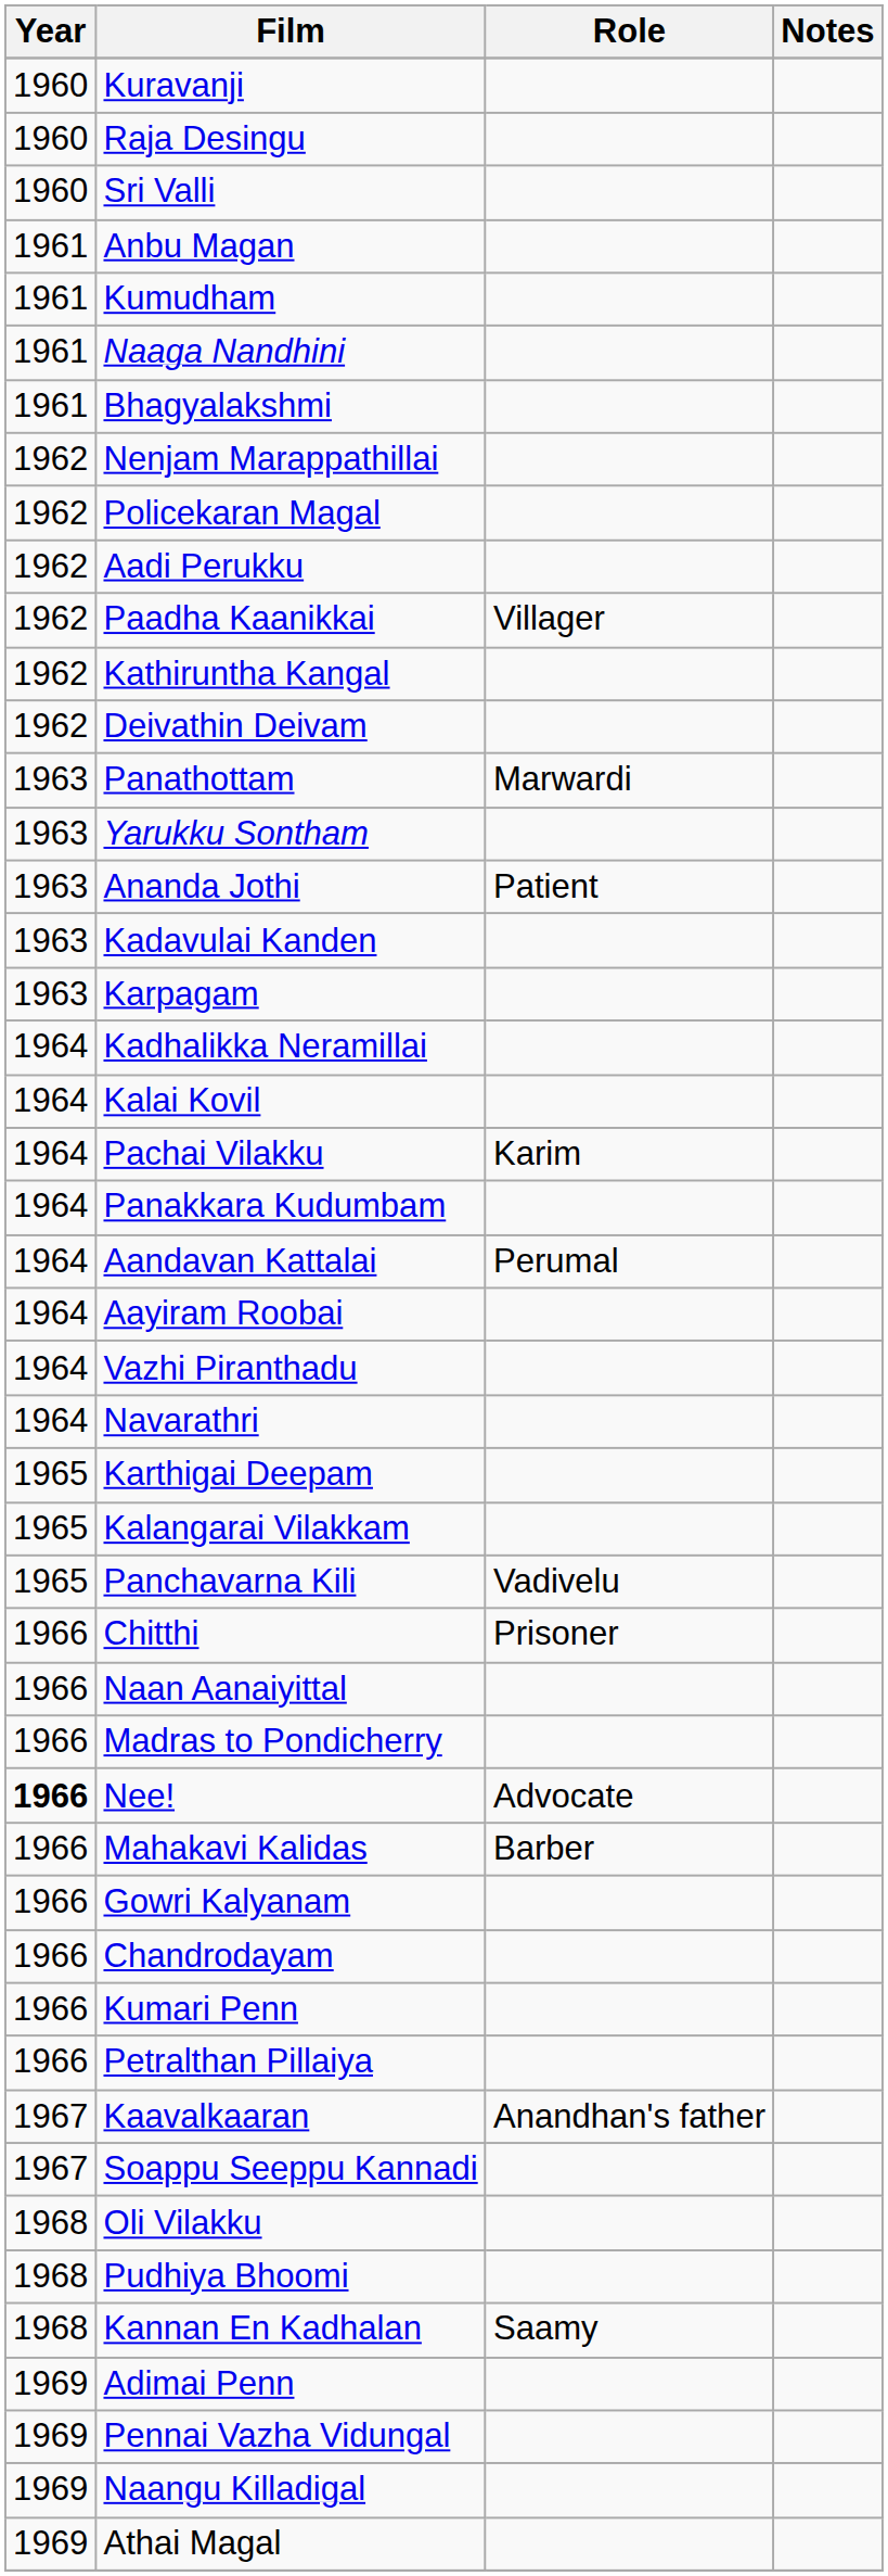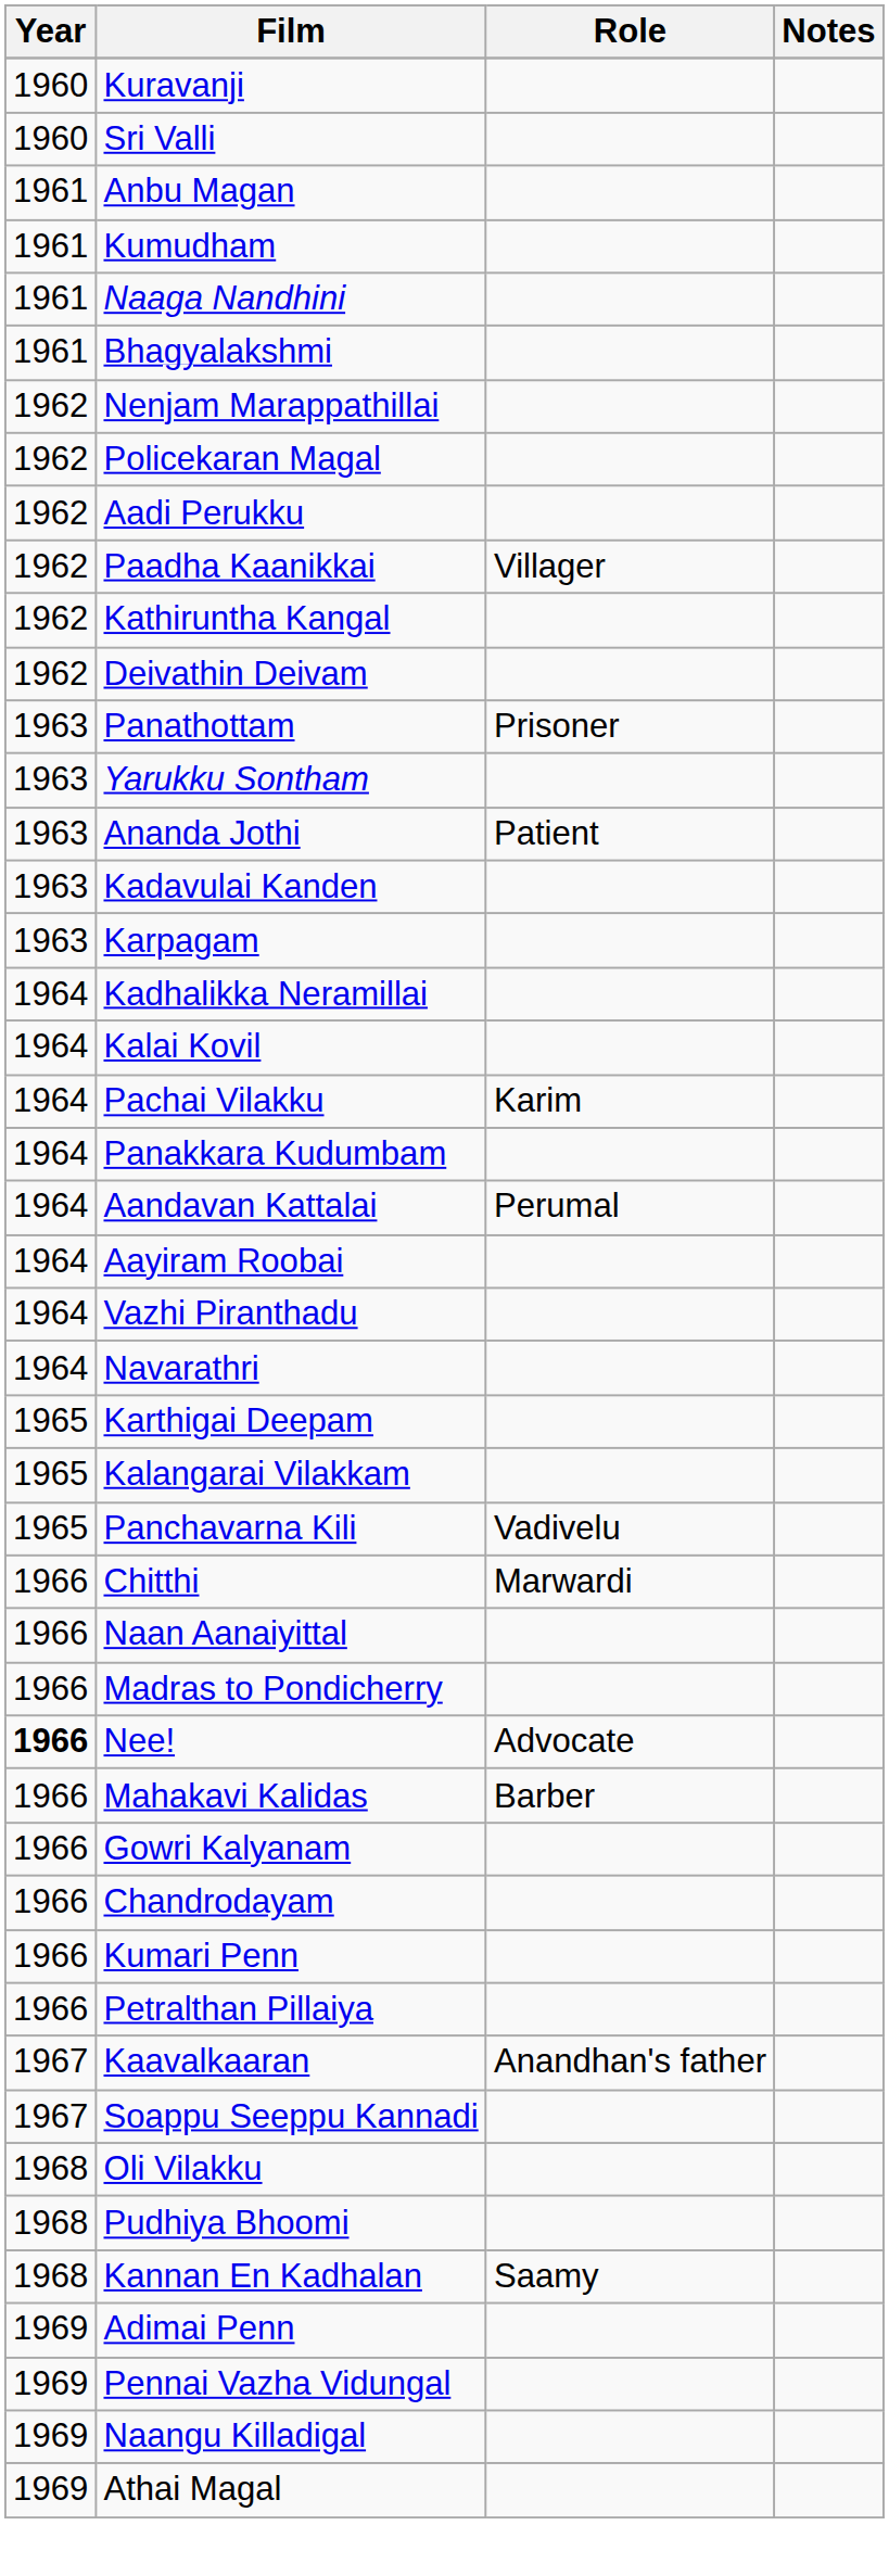- row: 1960 | Raja Desingu
Panathottam | Role: Marwardi -> Prisoner
Chitthi | Role: Prisoner -> Marwardi
